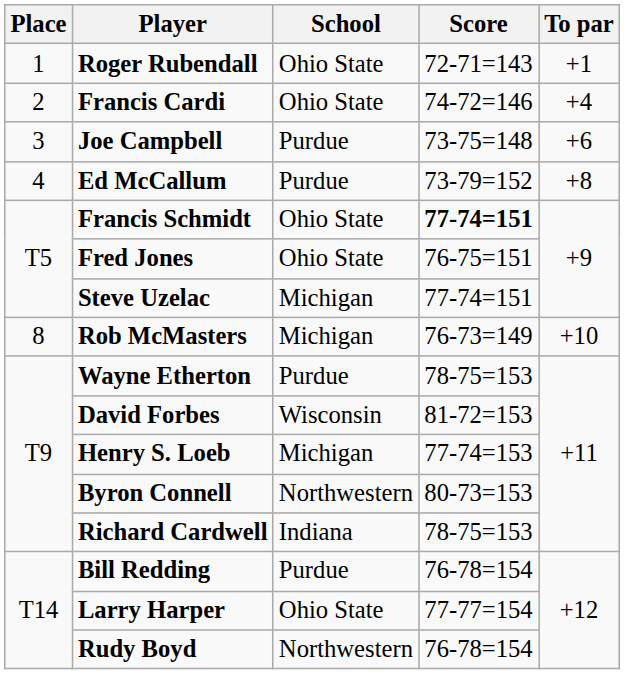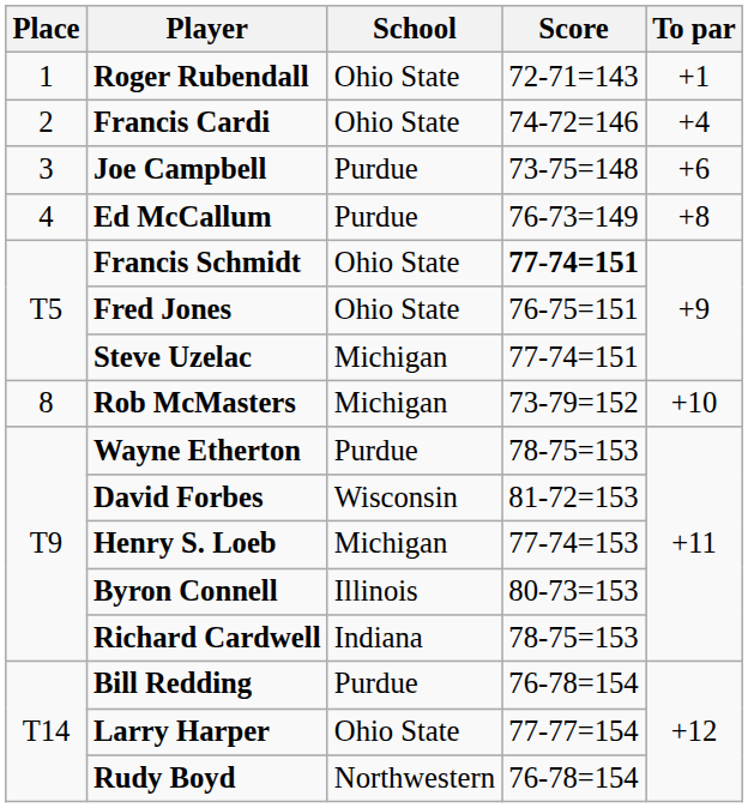Ed McCallum | Score: 73-79=152 -> 76-73=149
Rob McMasters | Score: 76-73=149 -> 73-79=152
Byron Connell | School: Northwestern -> Illinois
